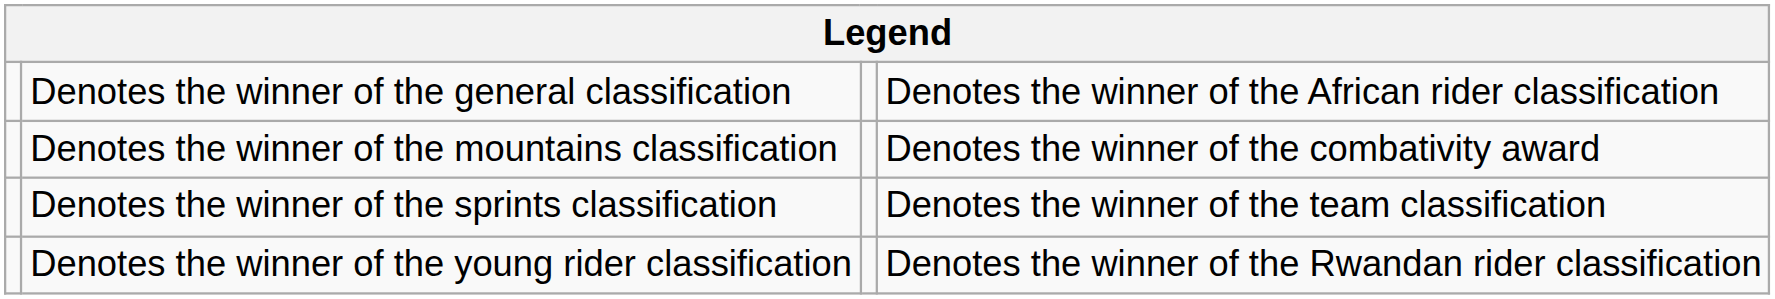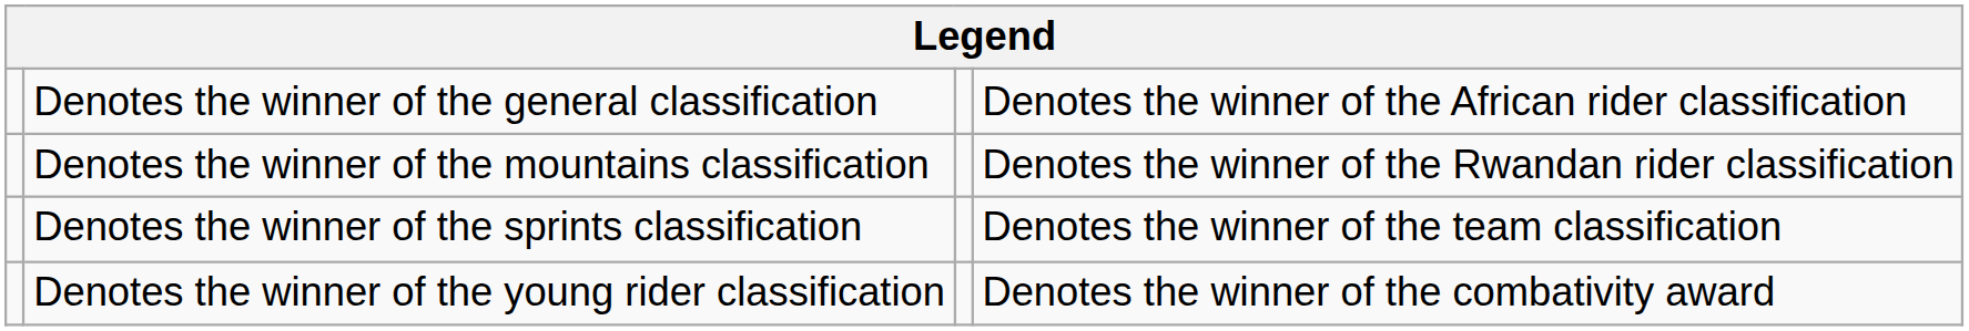Denotes the winner of the mountains classification | column 4: Denotes the winner of the combativity award -> Denotes the winner of the Rwandan rider classification
Denotes the winner of the young rider classification | column 4: Denotes the winner of the Rwandan rider classification -> Denotes the winner of the combativity award
